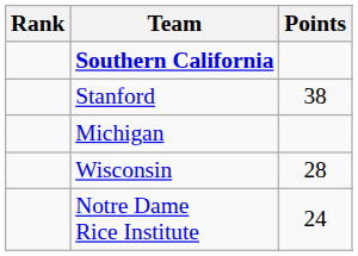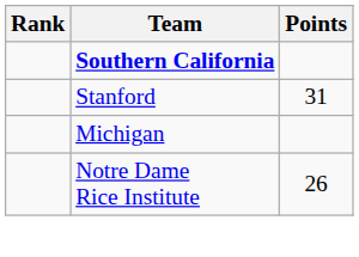Stanford | Points: 38 -> 31
- row: Wisconsin | 28
Notre Dame Rice Institute | Points: 24 -> 26
